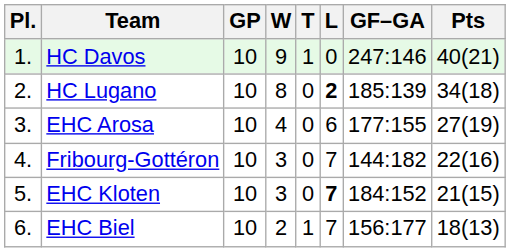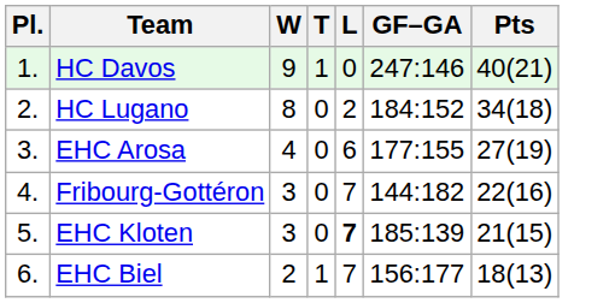- column: GP | 10 | 10 | 10 | 10 | 10 | 10
HC Lugano | L: bold -> normal
HC Lugano | GF–GA: 185:139 -> 184:152
EHC Kloten | GF–GA: 184:152 -> 185:139
